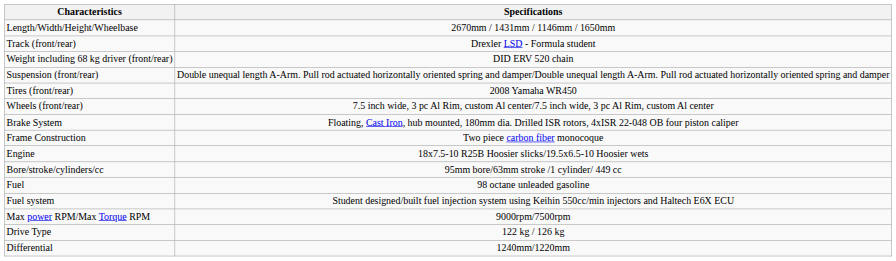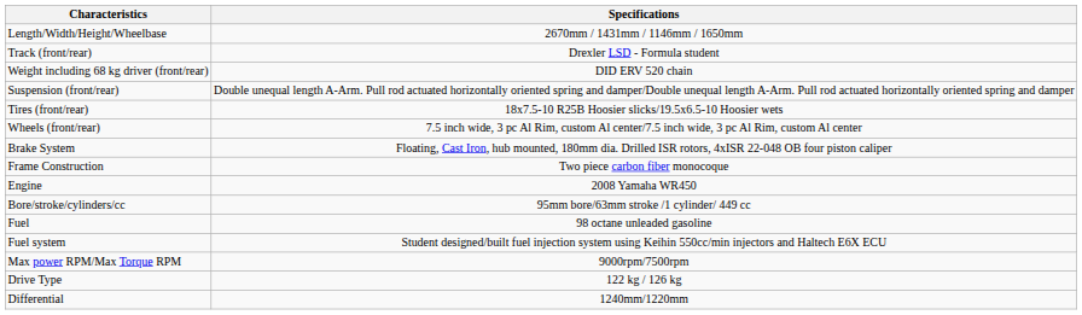Tires (front/rear) | Specifications: 2008 Yamaha WR450 -> 18x7.5-10 R25B Hoosier slicks/19.5x6.5-10 Hoosier wets
Engine | Specifications: 18x7.5-10 R25B Hoosier slicks/19.5x6.5-10 Hoosier wets -> 2008 Yamaha WR450
